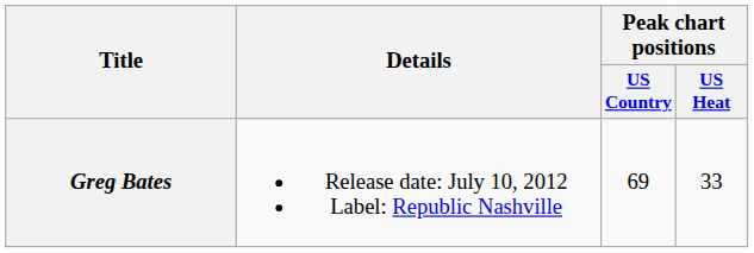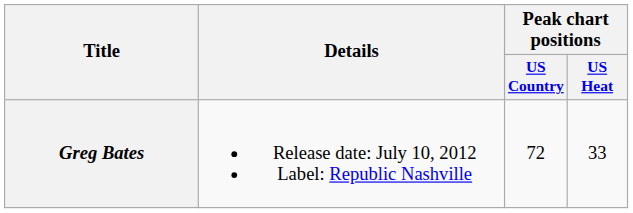Greg Bates | Peak chart positions / US Country: 69 -> 72
